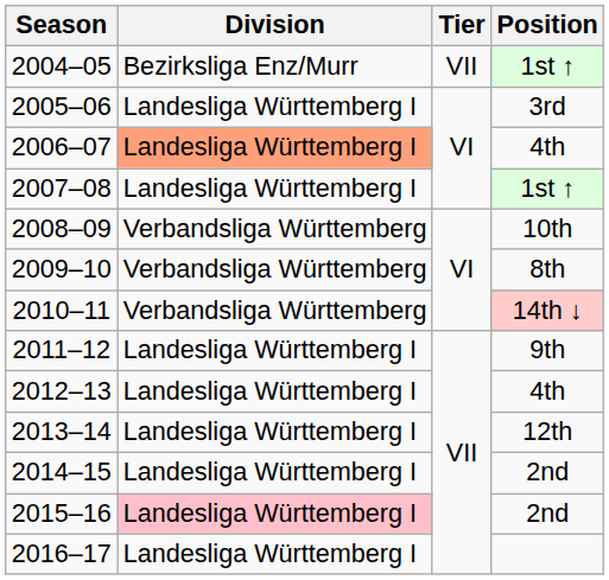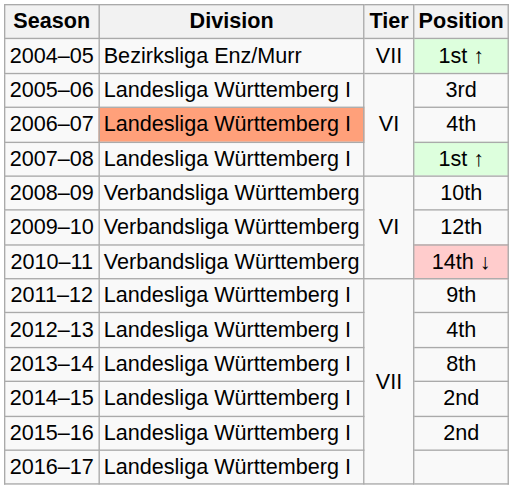2009–10 | Position: 8th -> 12th
2013–14 | Position: 12th -> 8th
2015–16 | Division: pink background -> no background
